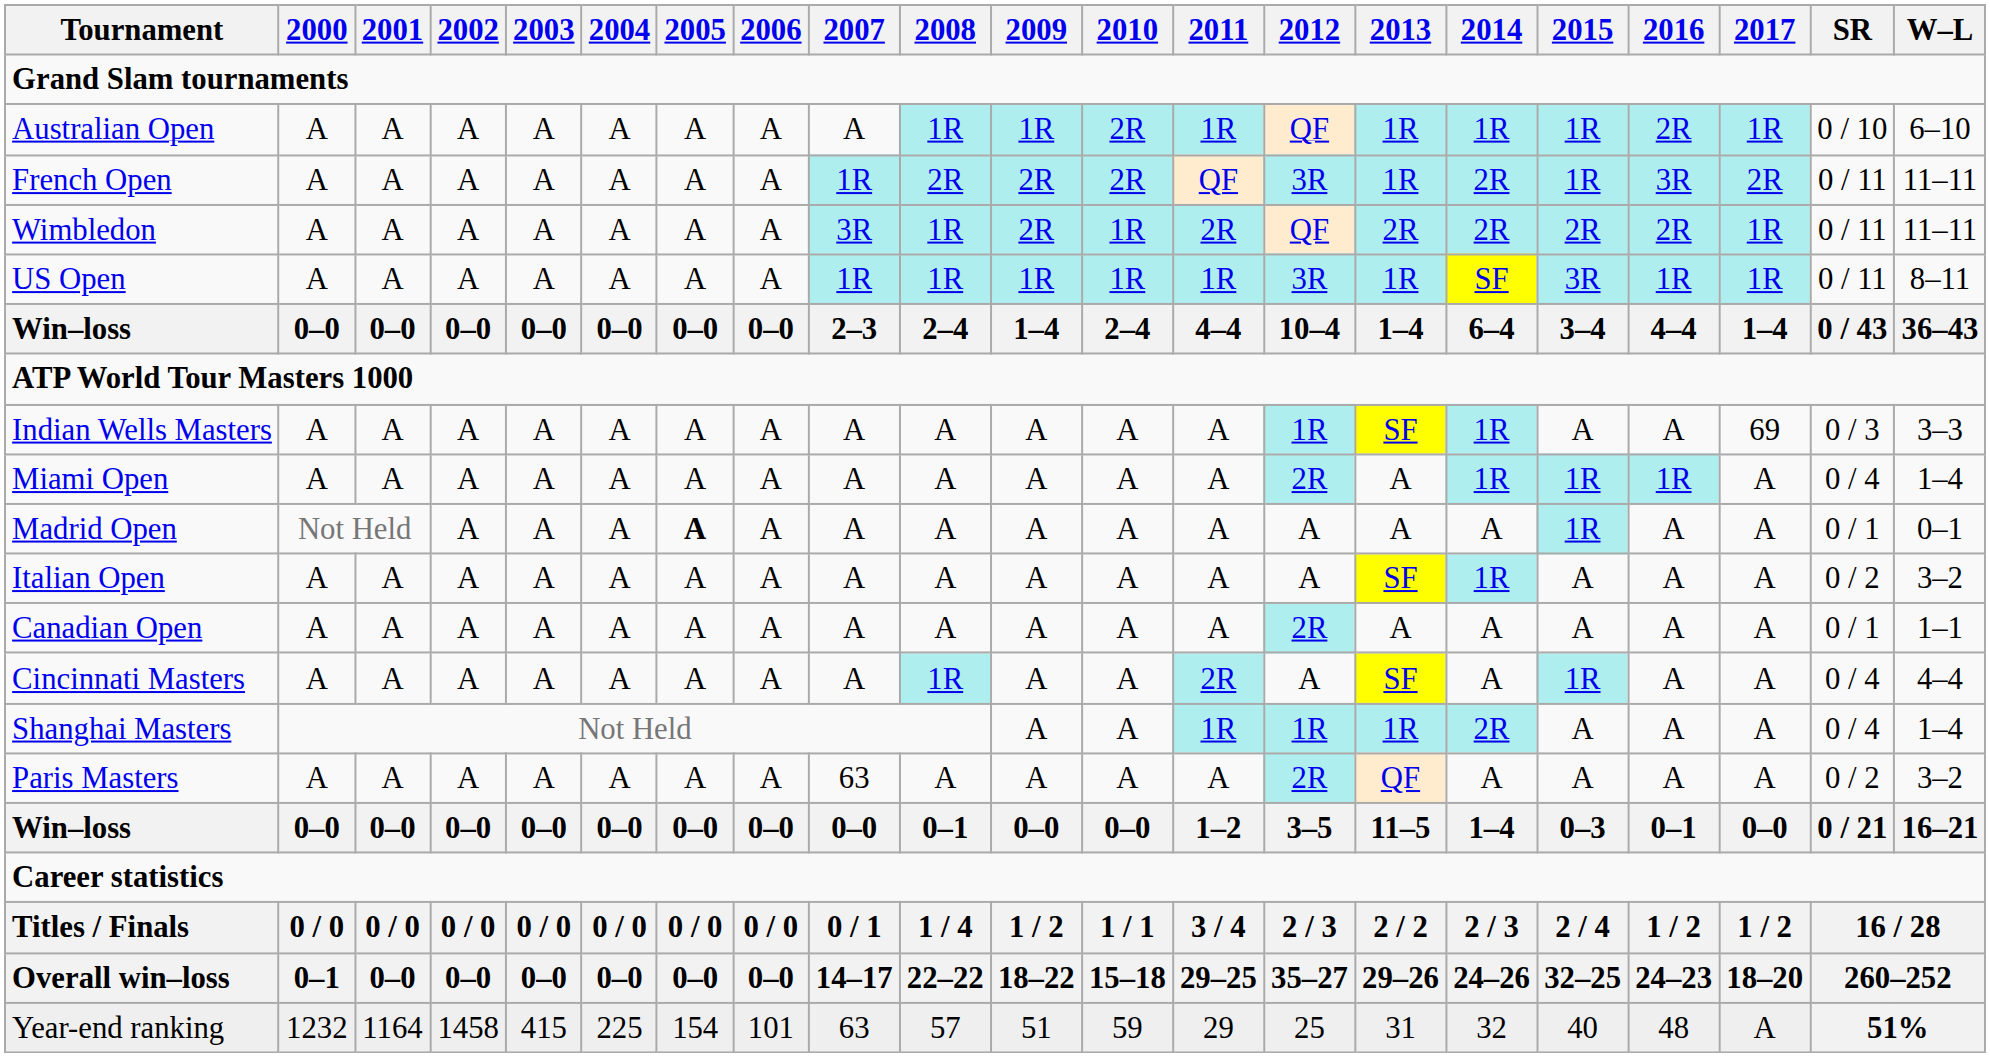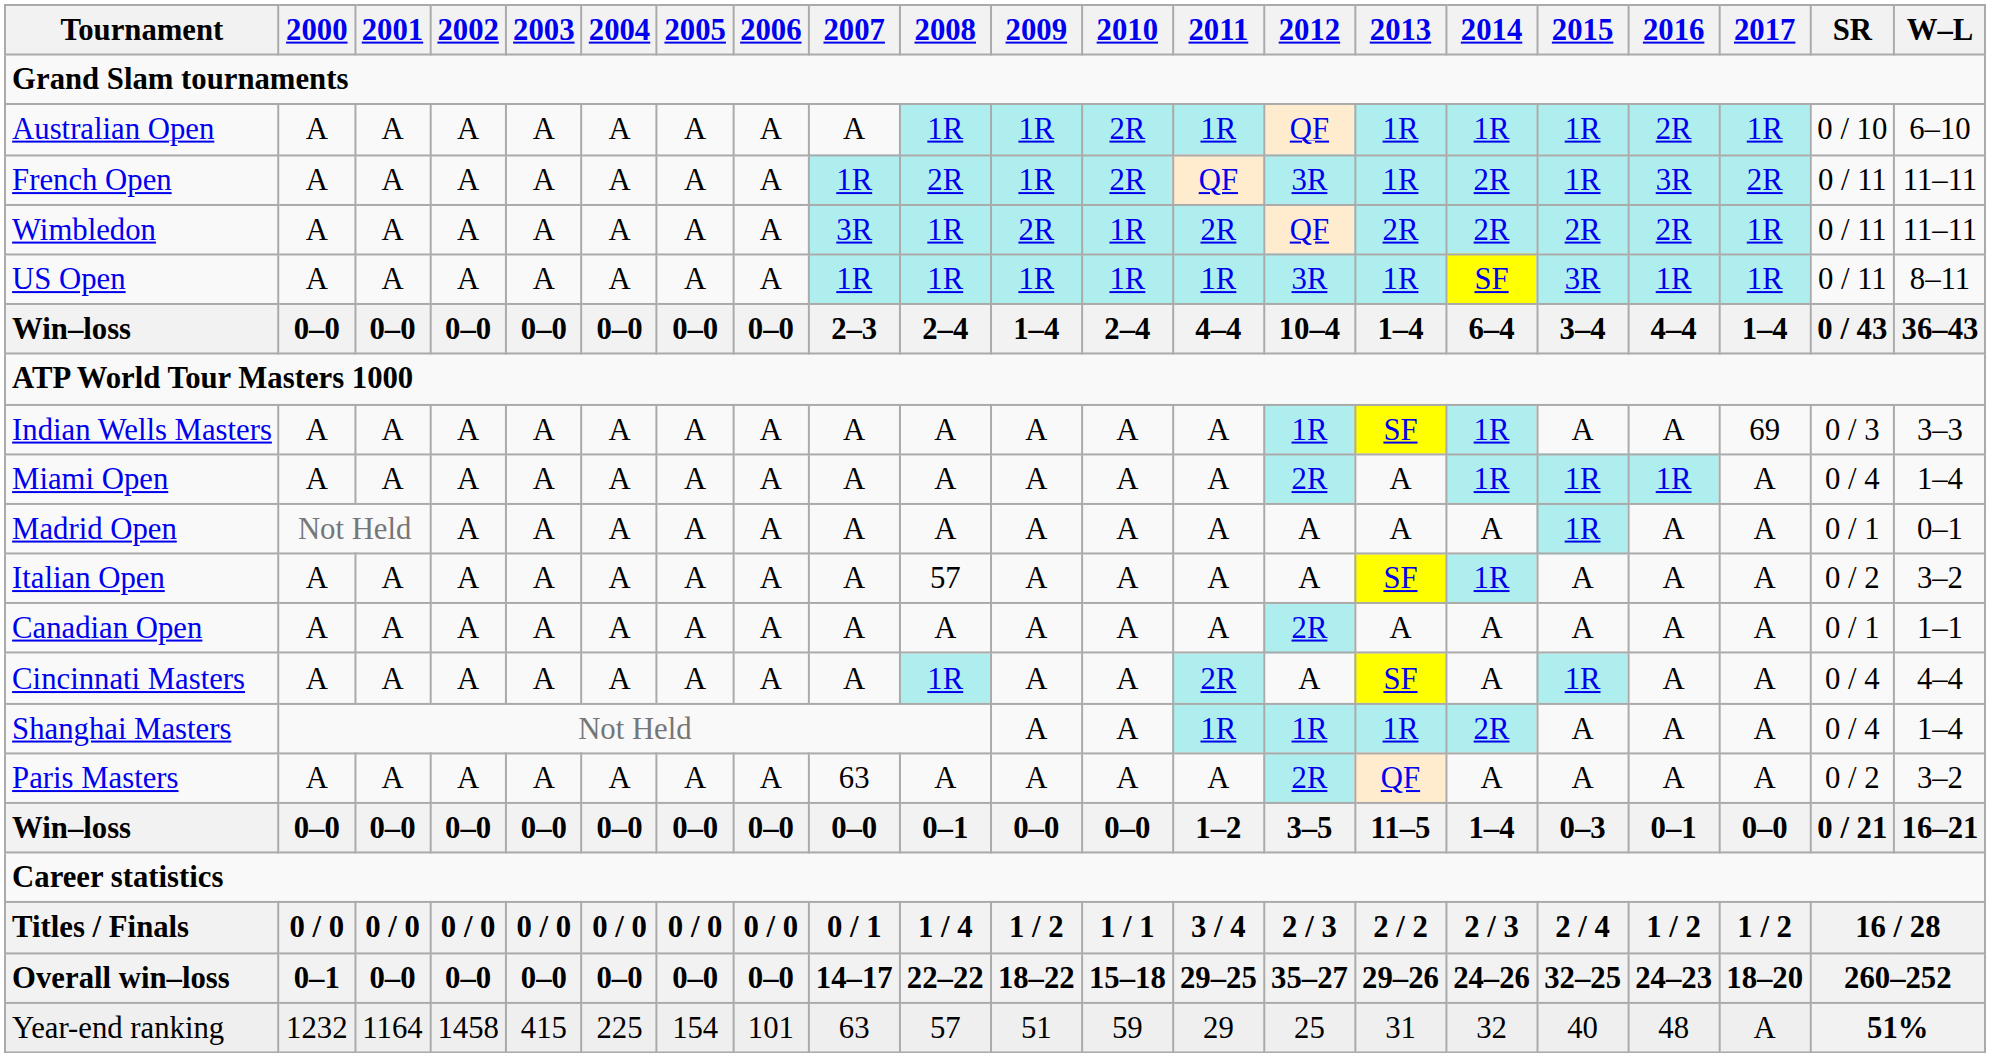French Open | 2009: 2R -> 1R
Madrid Open | 2005: bold -> normal
Italian Open | 2008: A -> 57
